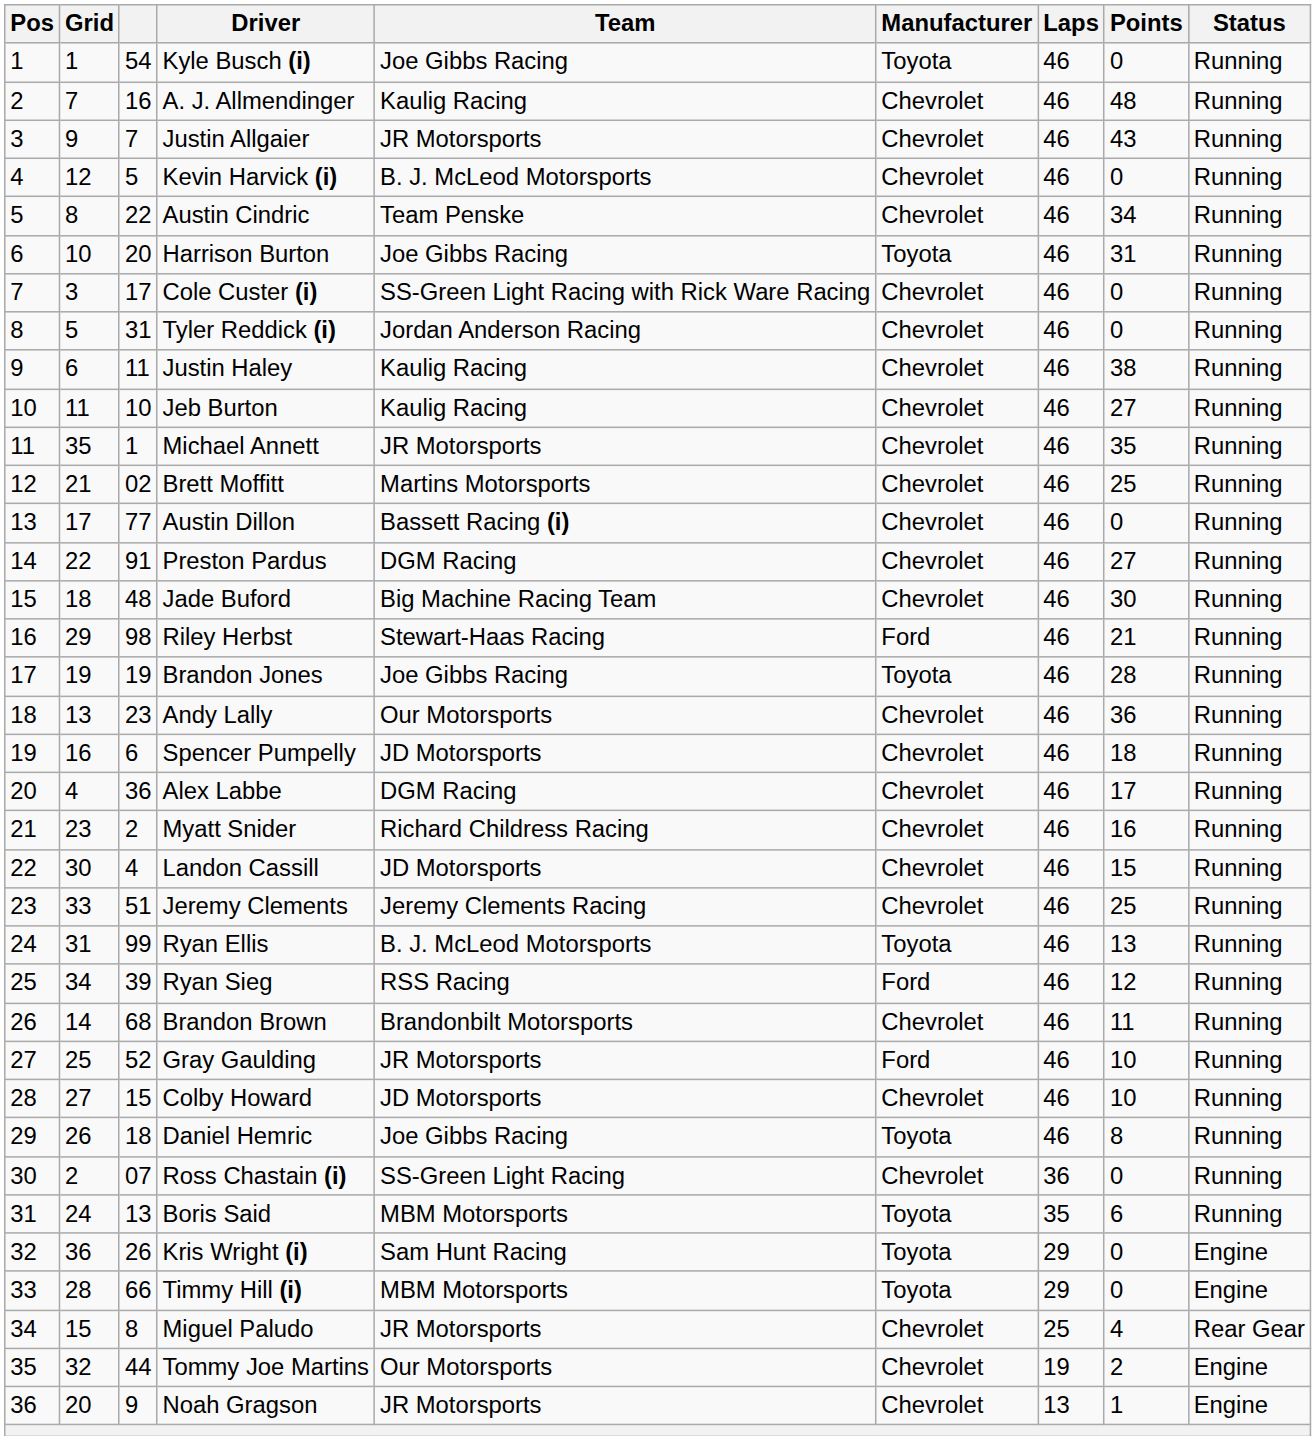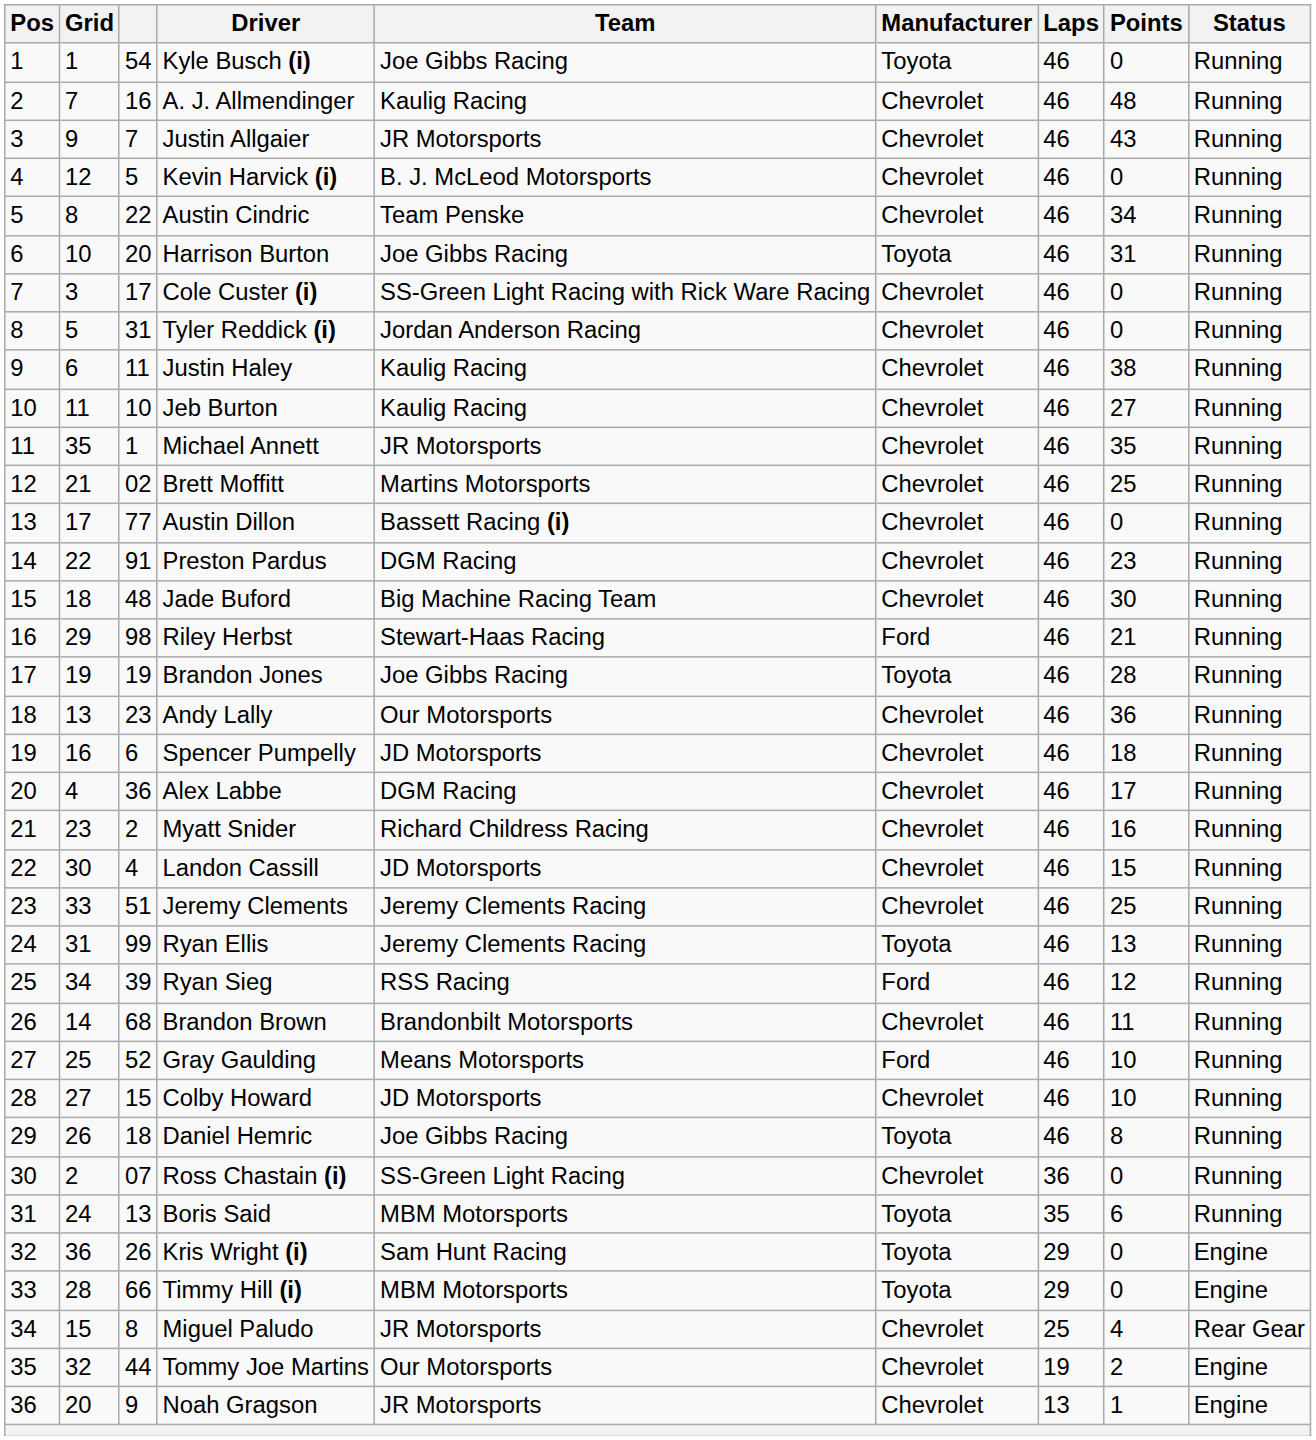Preston Pardus | Points: 27 -> 23
Ryan Ellis | Team: B. J. McLeod Motorsports -> Jeremy Clements Racing
Gray Gaulding | Team: JR Motorsports -> Means Motorsports
